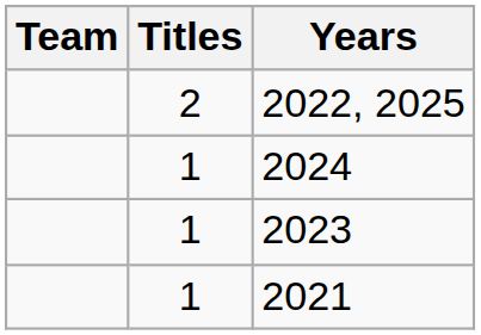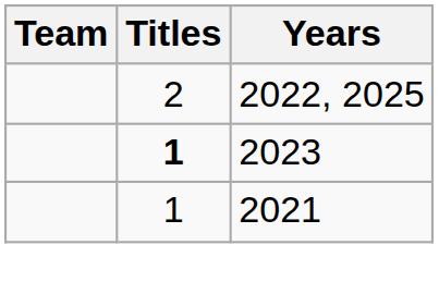- row: 1 | 2024
2023 | Titles: normal -> bold
